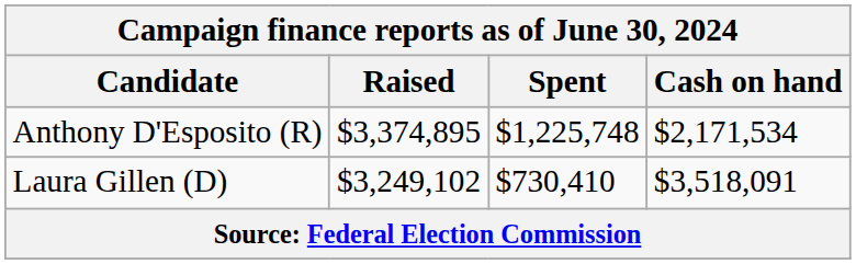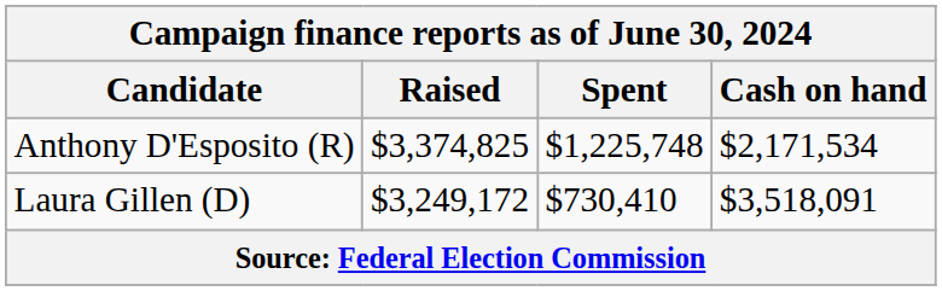Anthony D'Esposito (R) | Raised: $3,374,895 -> $3,374,825
Laura Gillen (D) | Raised: $3,249,102 -> $3,249,172
